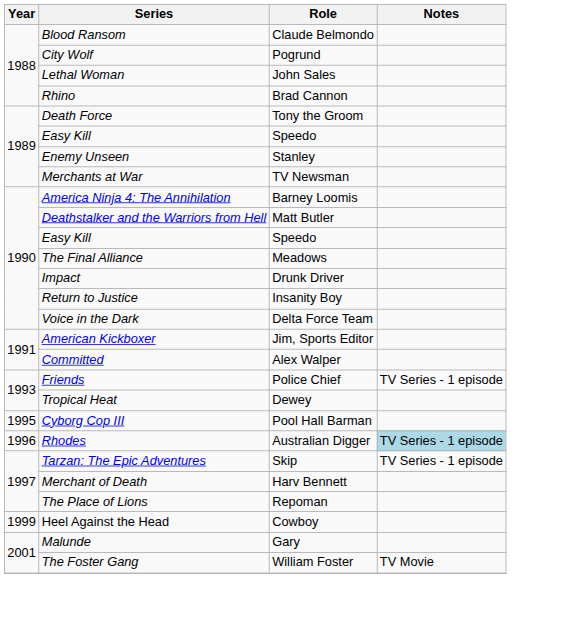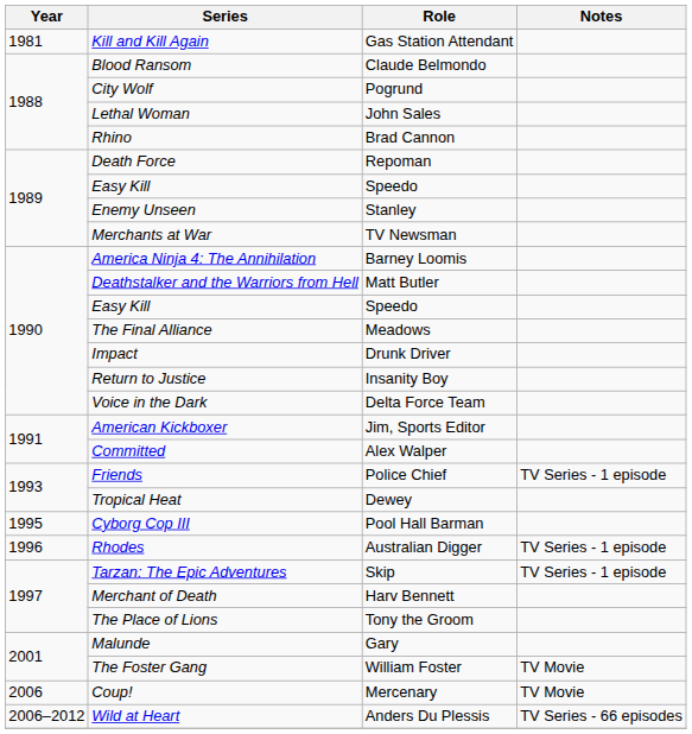+ row: 1981 | Kill and Kill Again | Gas Station Attendant
Death Force | Role: Tony the Groom -> Repoman
Rhodes | Notes: lightblue background -> no background
The Place of Lions | Role: Repoman -> Tony the Groom
- row: 1999 | Heel Against the Head | Cowboy
+ row: 2006 | Coup! | Mercenary | TV Movie
+ row: 2006–2012 | Wild at Heart | Anders Du Plessis | TV Series - 66 episodes
